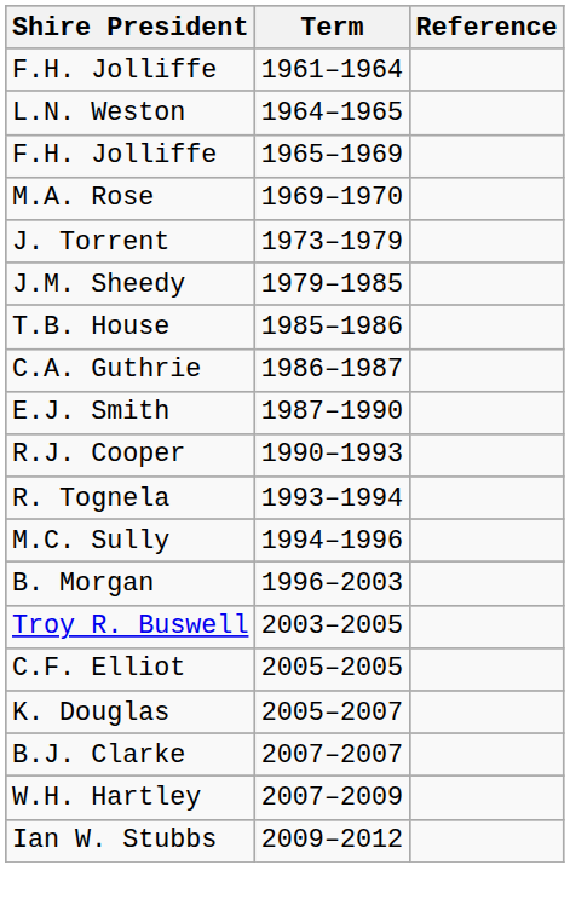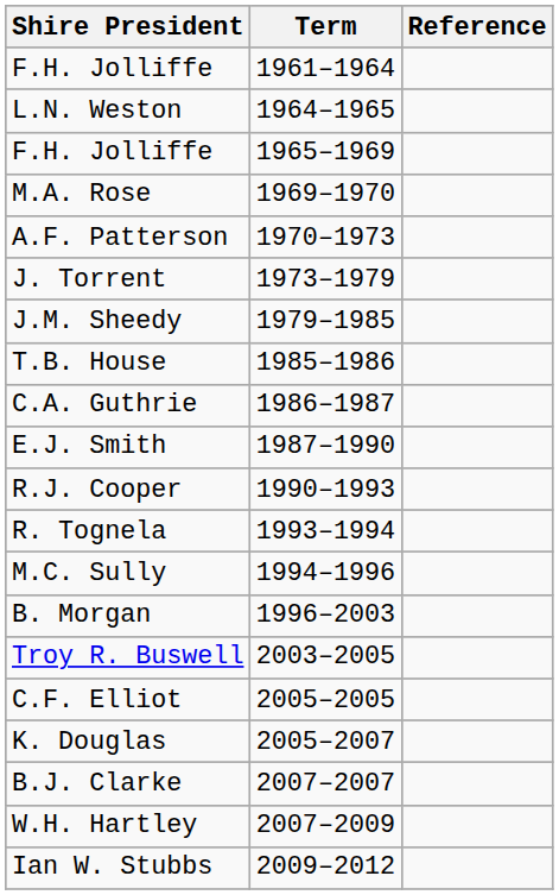+ row: A.F. Patterson | 1970–1973
